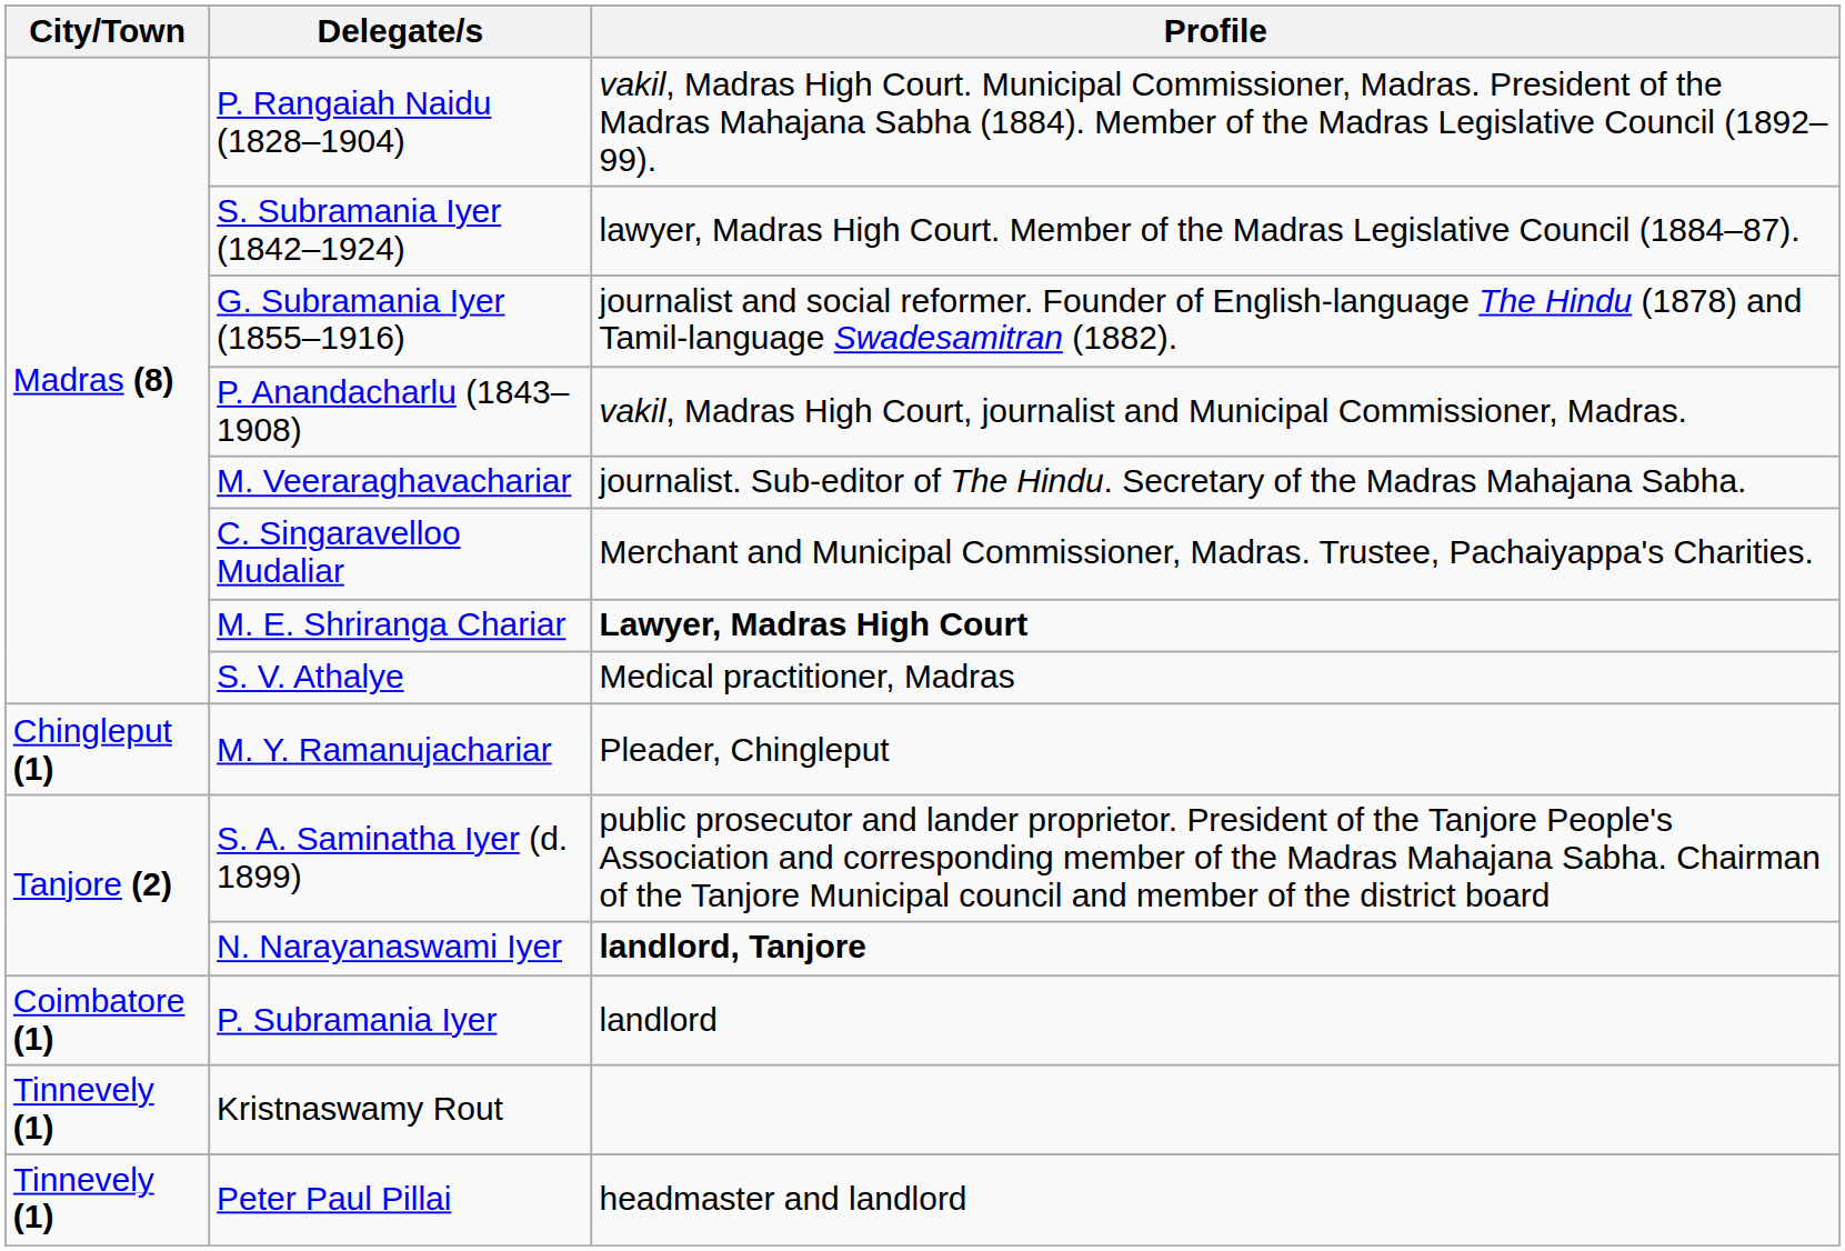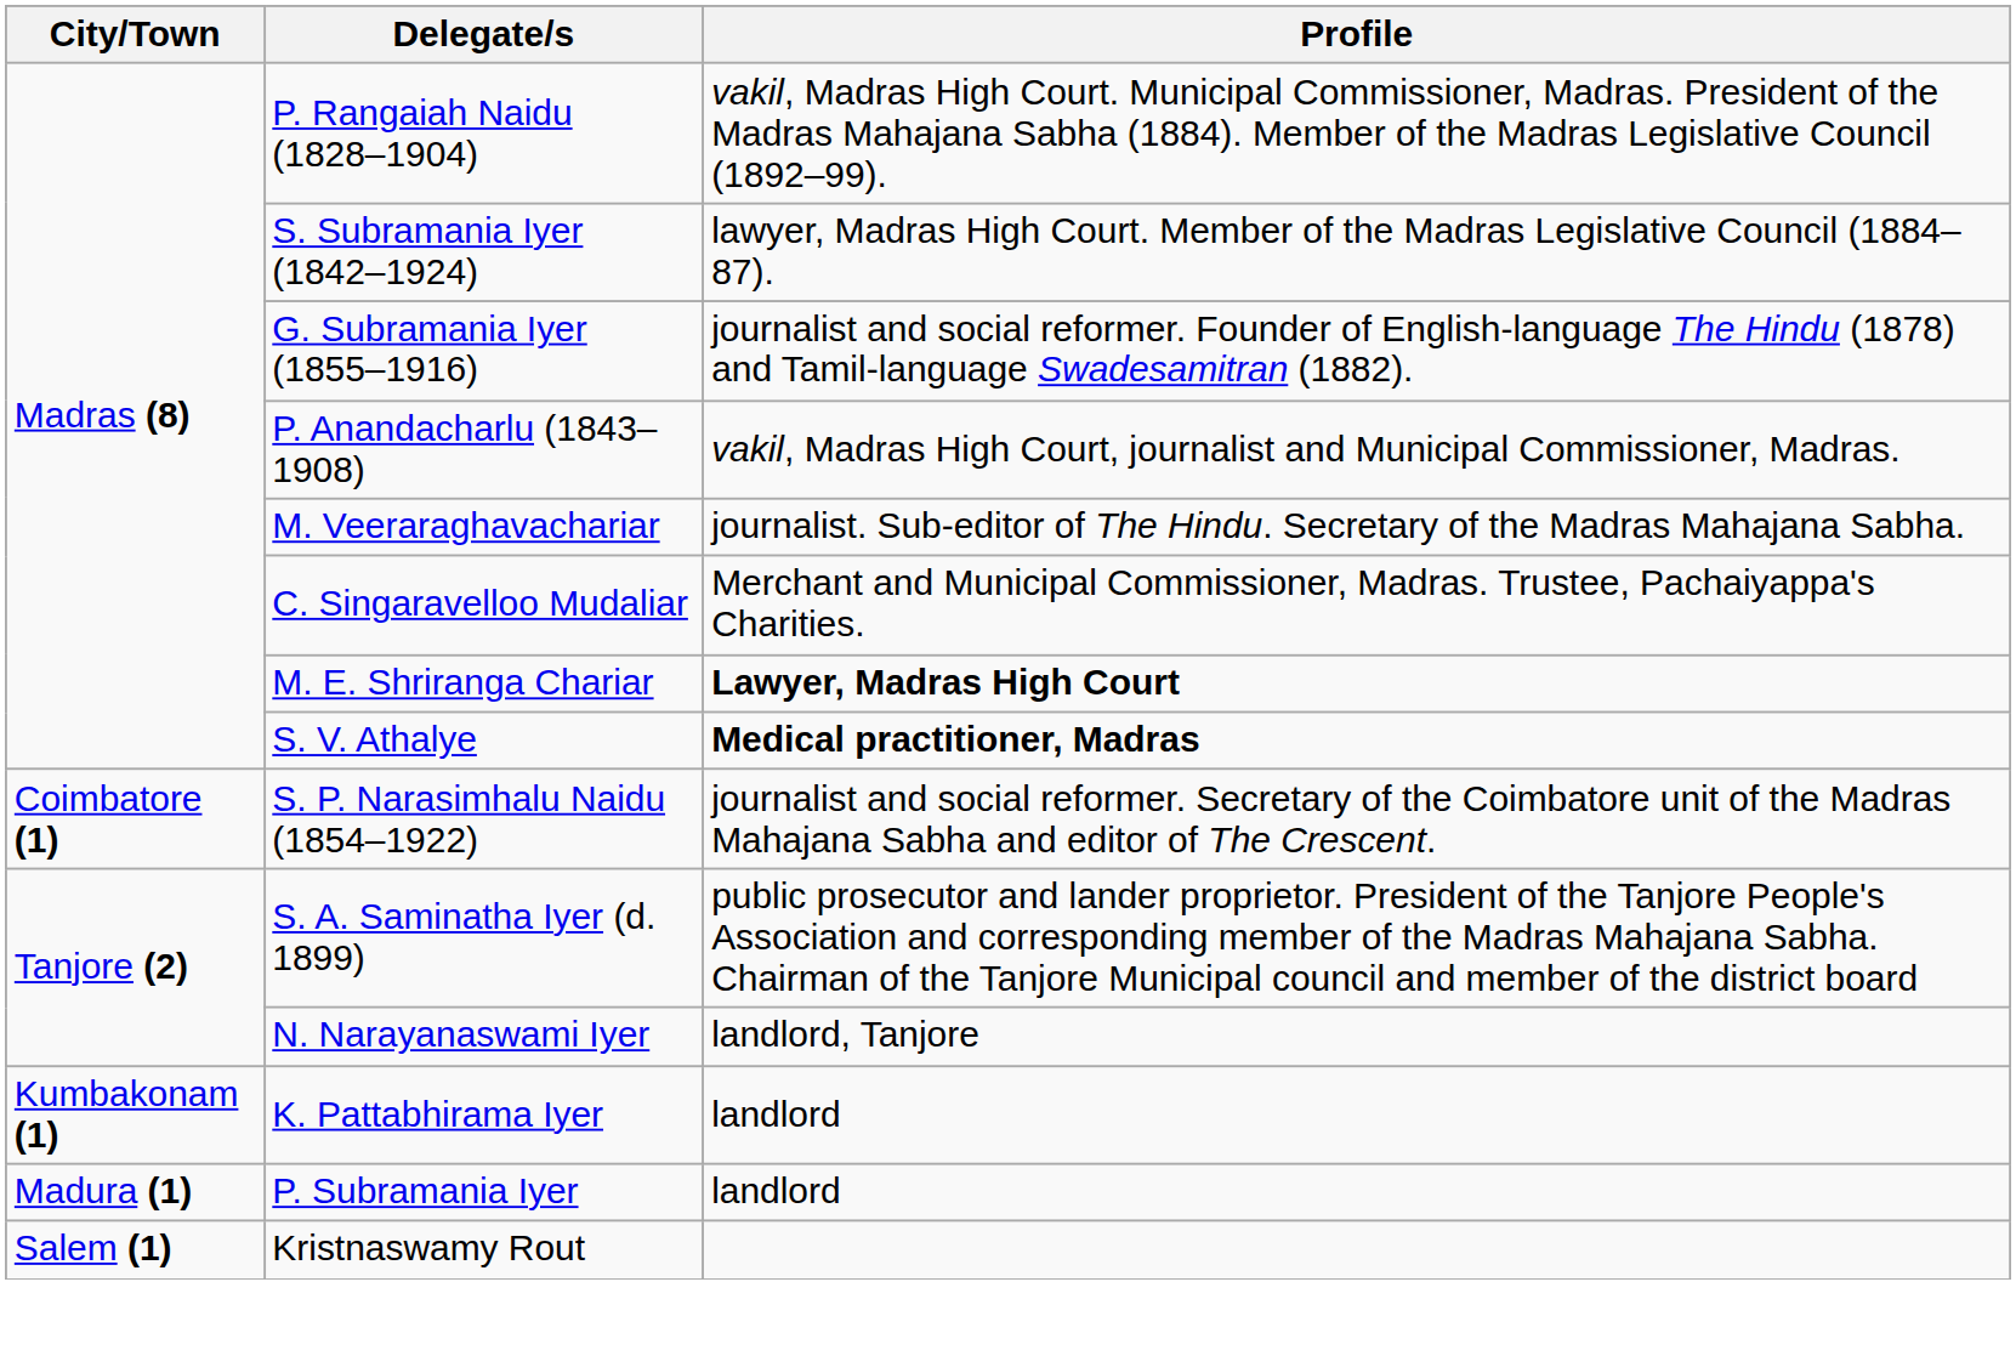S. V. Athalye | Profile: normal -> bold
- row: Chingleput (1) | M. Y. Ramanujachariar | Pleader, Chingleput
+ row: Coimbatore (1) | S. P. Narasimhalu Naidu (1854–1922) | journalist and social reformer. Secretary of the Coimbatore unit of the Madras Mahajana Sabha and editor of The Crescent.
N. Narayanaswami Iyer | Profile: bold -> normal
+ row: Kumbakonam (1) | K. Pattabhirama Iyer | landlord
P. Subramania Iyer | City/Town: Coimbatore (1) -> Madura (1)
Kristnaswamy Rout | City/Town: Tinnevely (1) -> Salem (1)
- row: Tinnevely (1) | Peter Paul Pillai | headmaster and landlord
